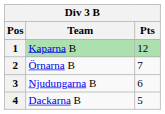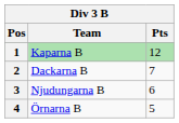2 | Team: Örnarna B -> Dackarna B
4 | Team: Dackarna B -> Örnarna B
